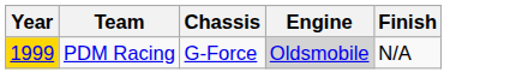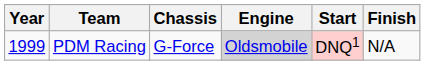+ column: Start | DNQ1
PDM Racing | Year: gold background -> no background
